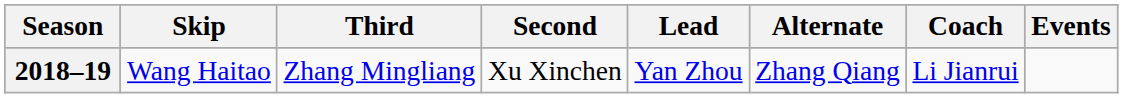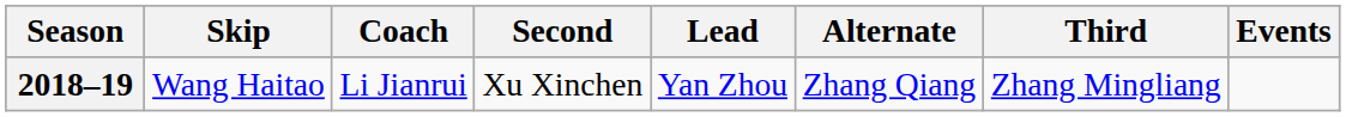columns swapped: Third <-> Coach
